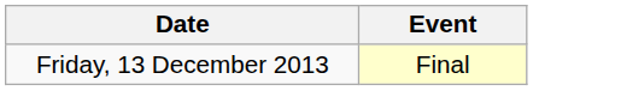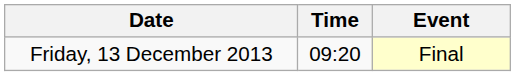+ column: Time | 09:20
